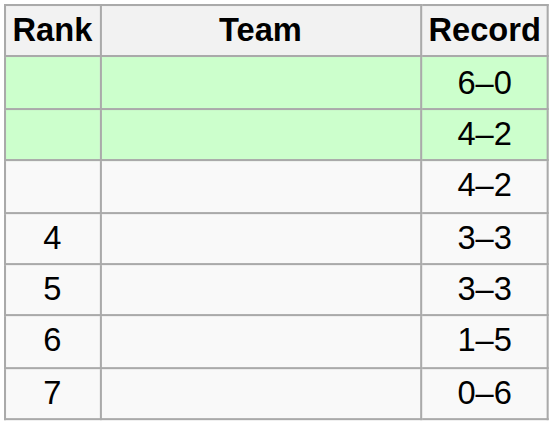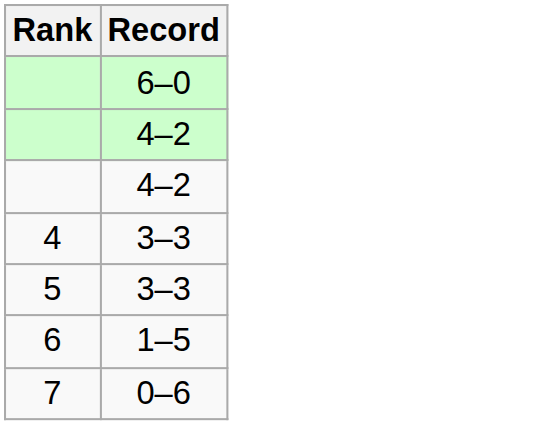- column: Team
